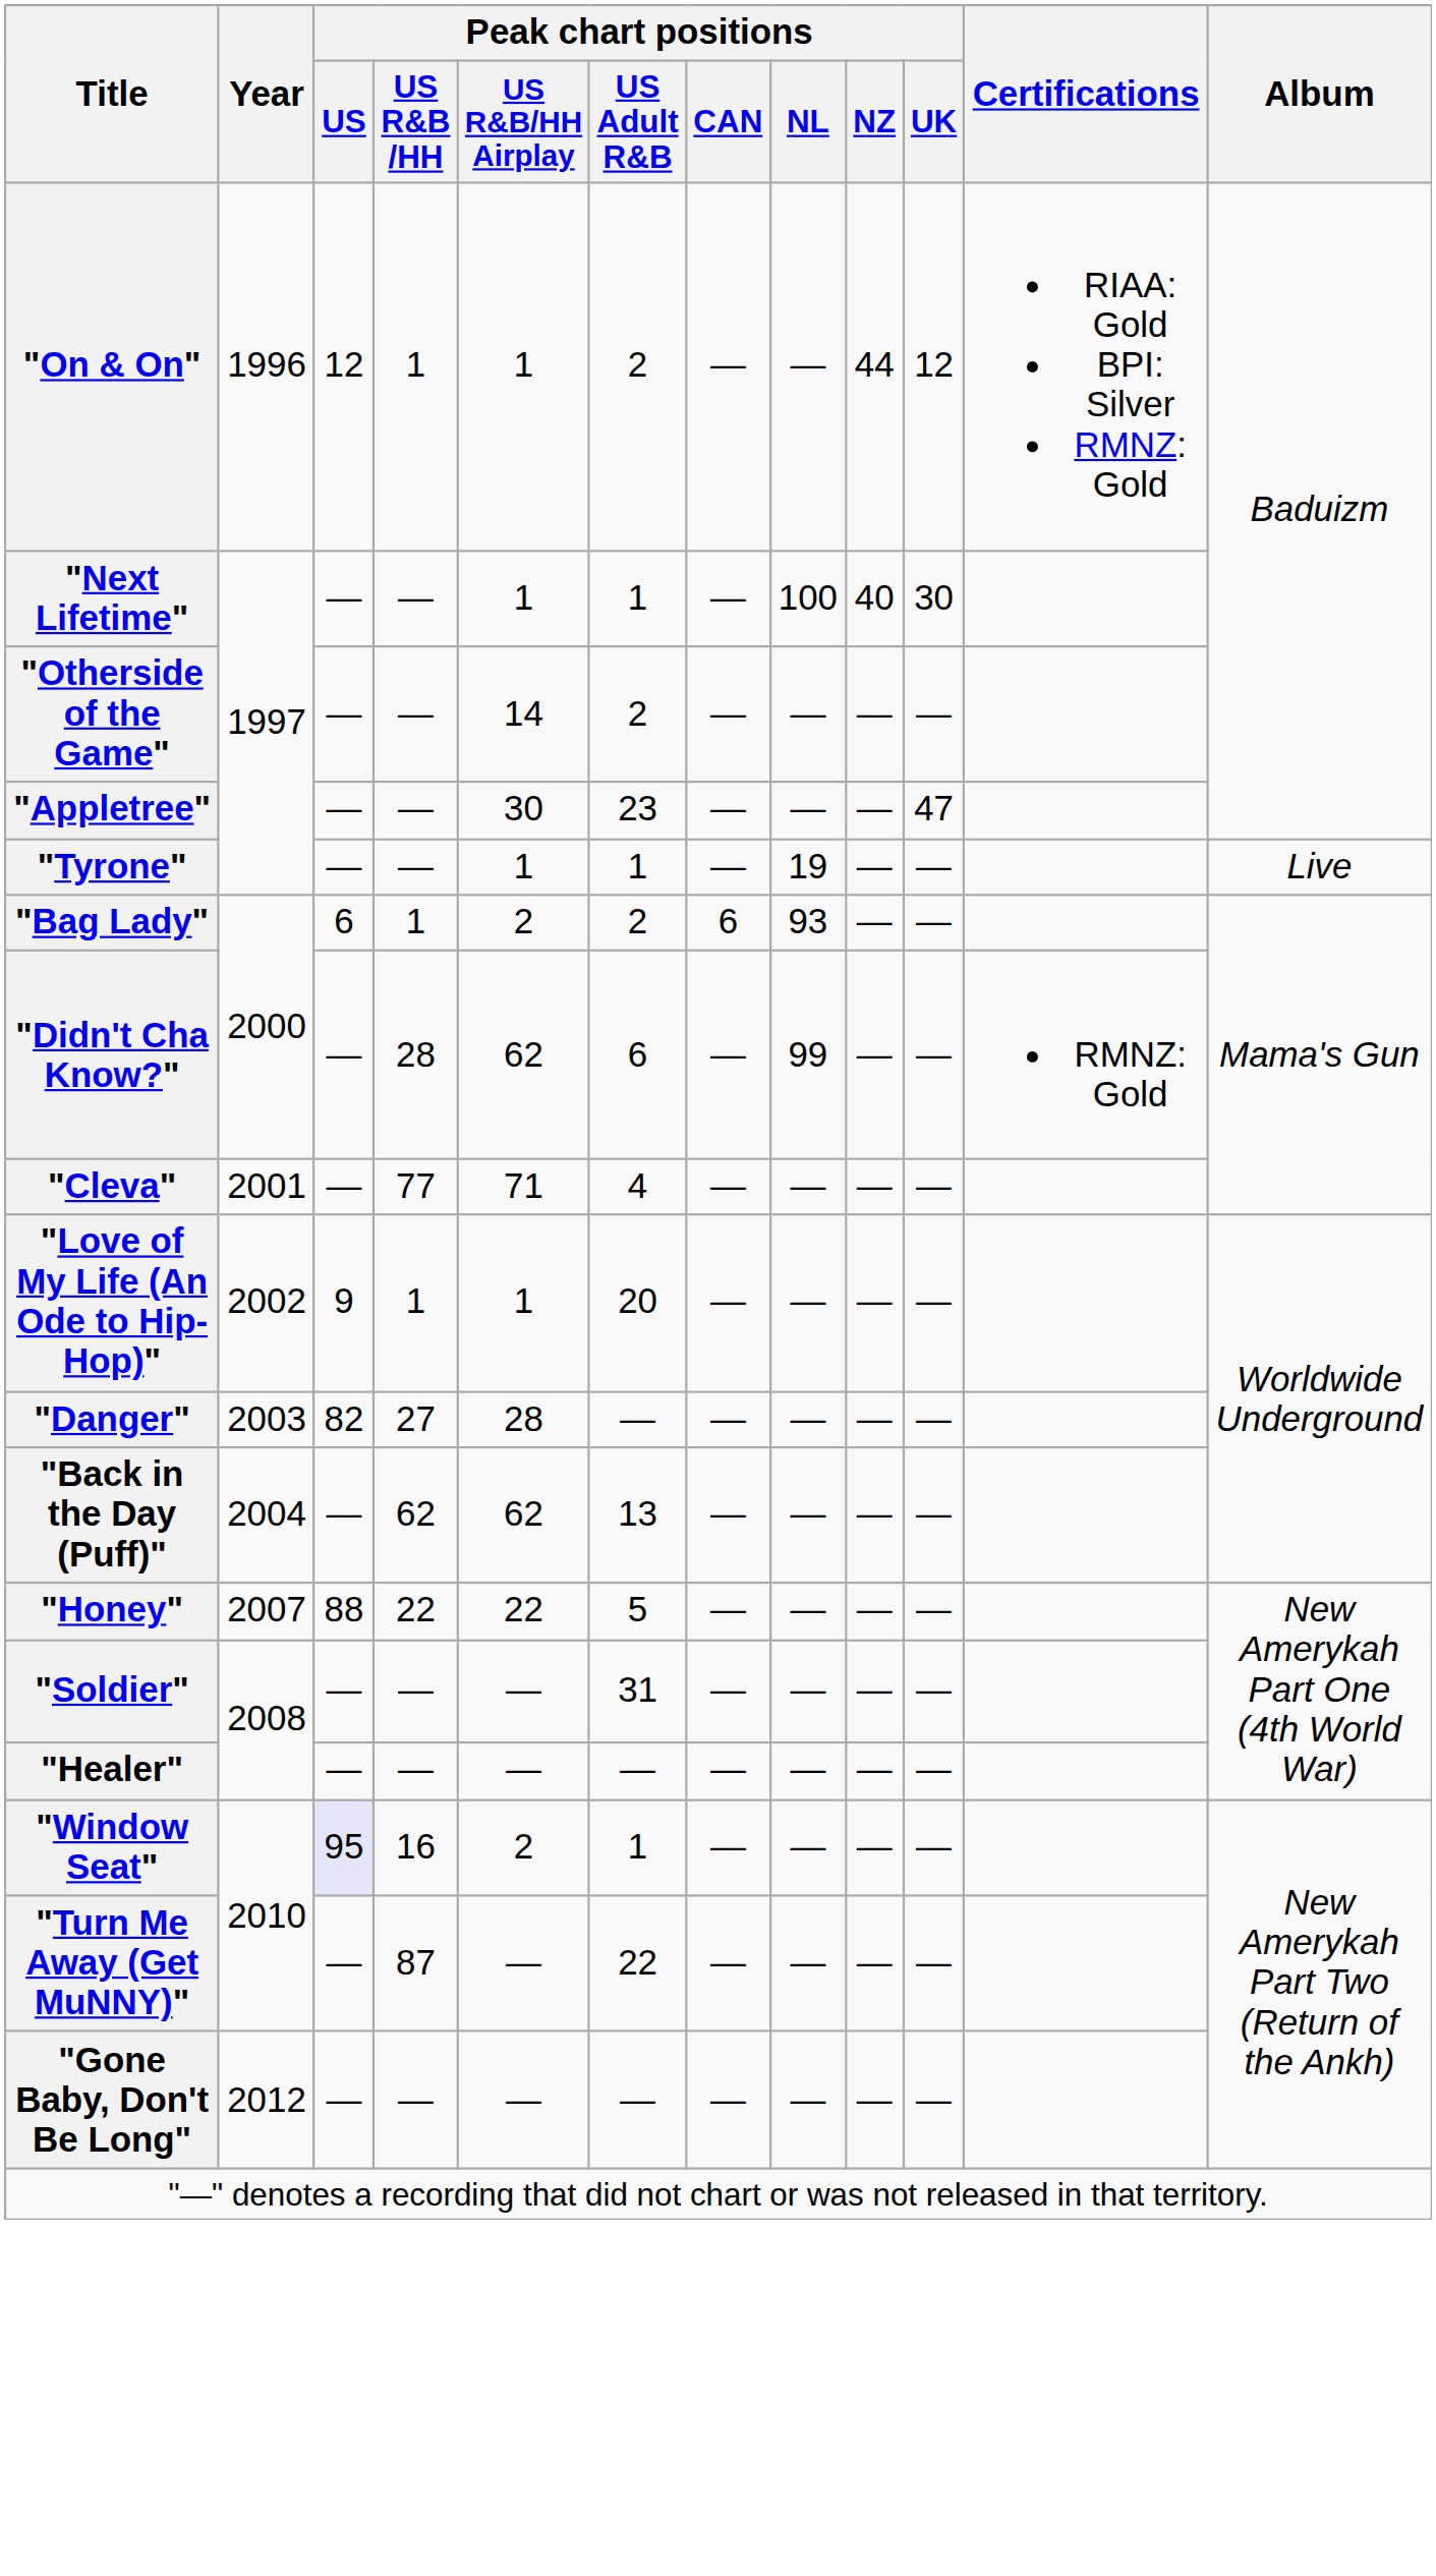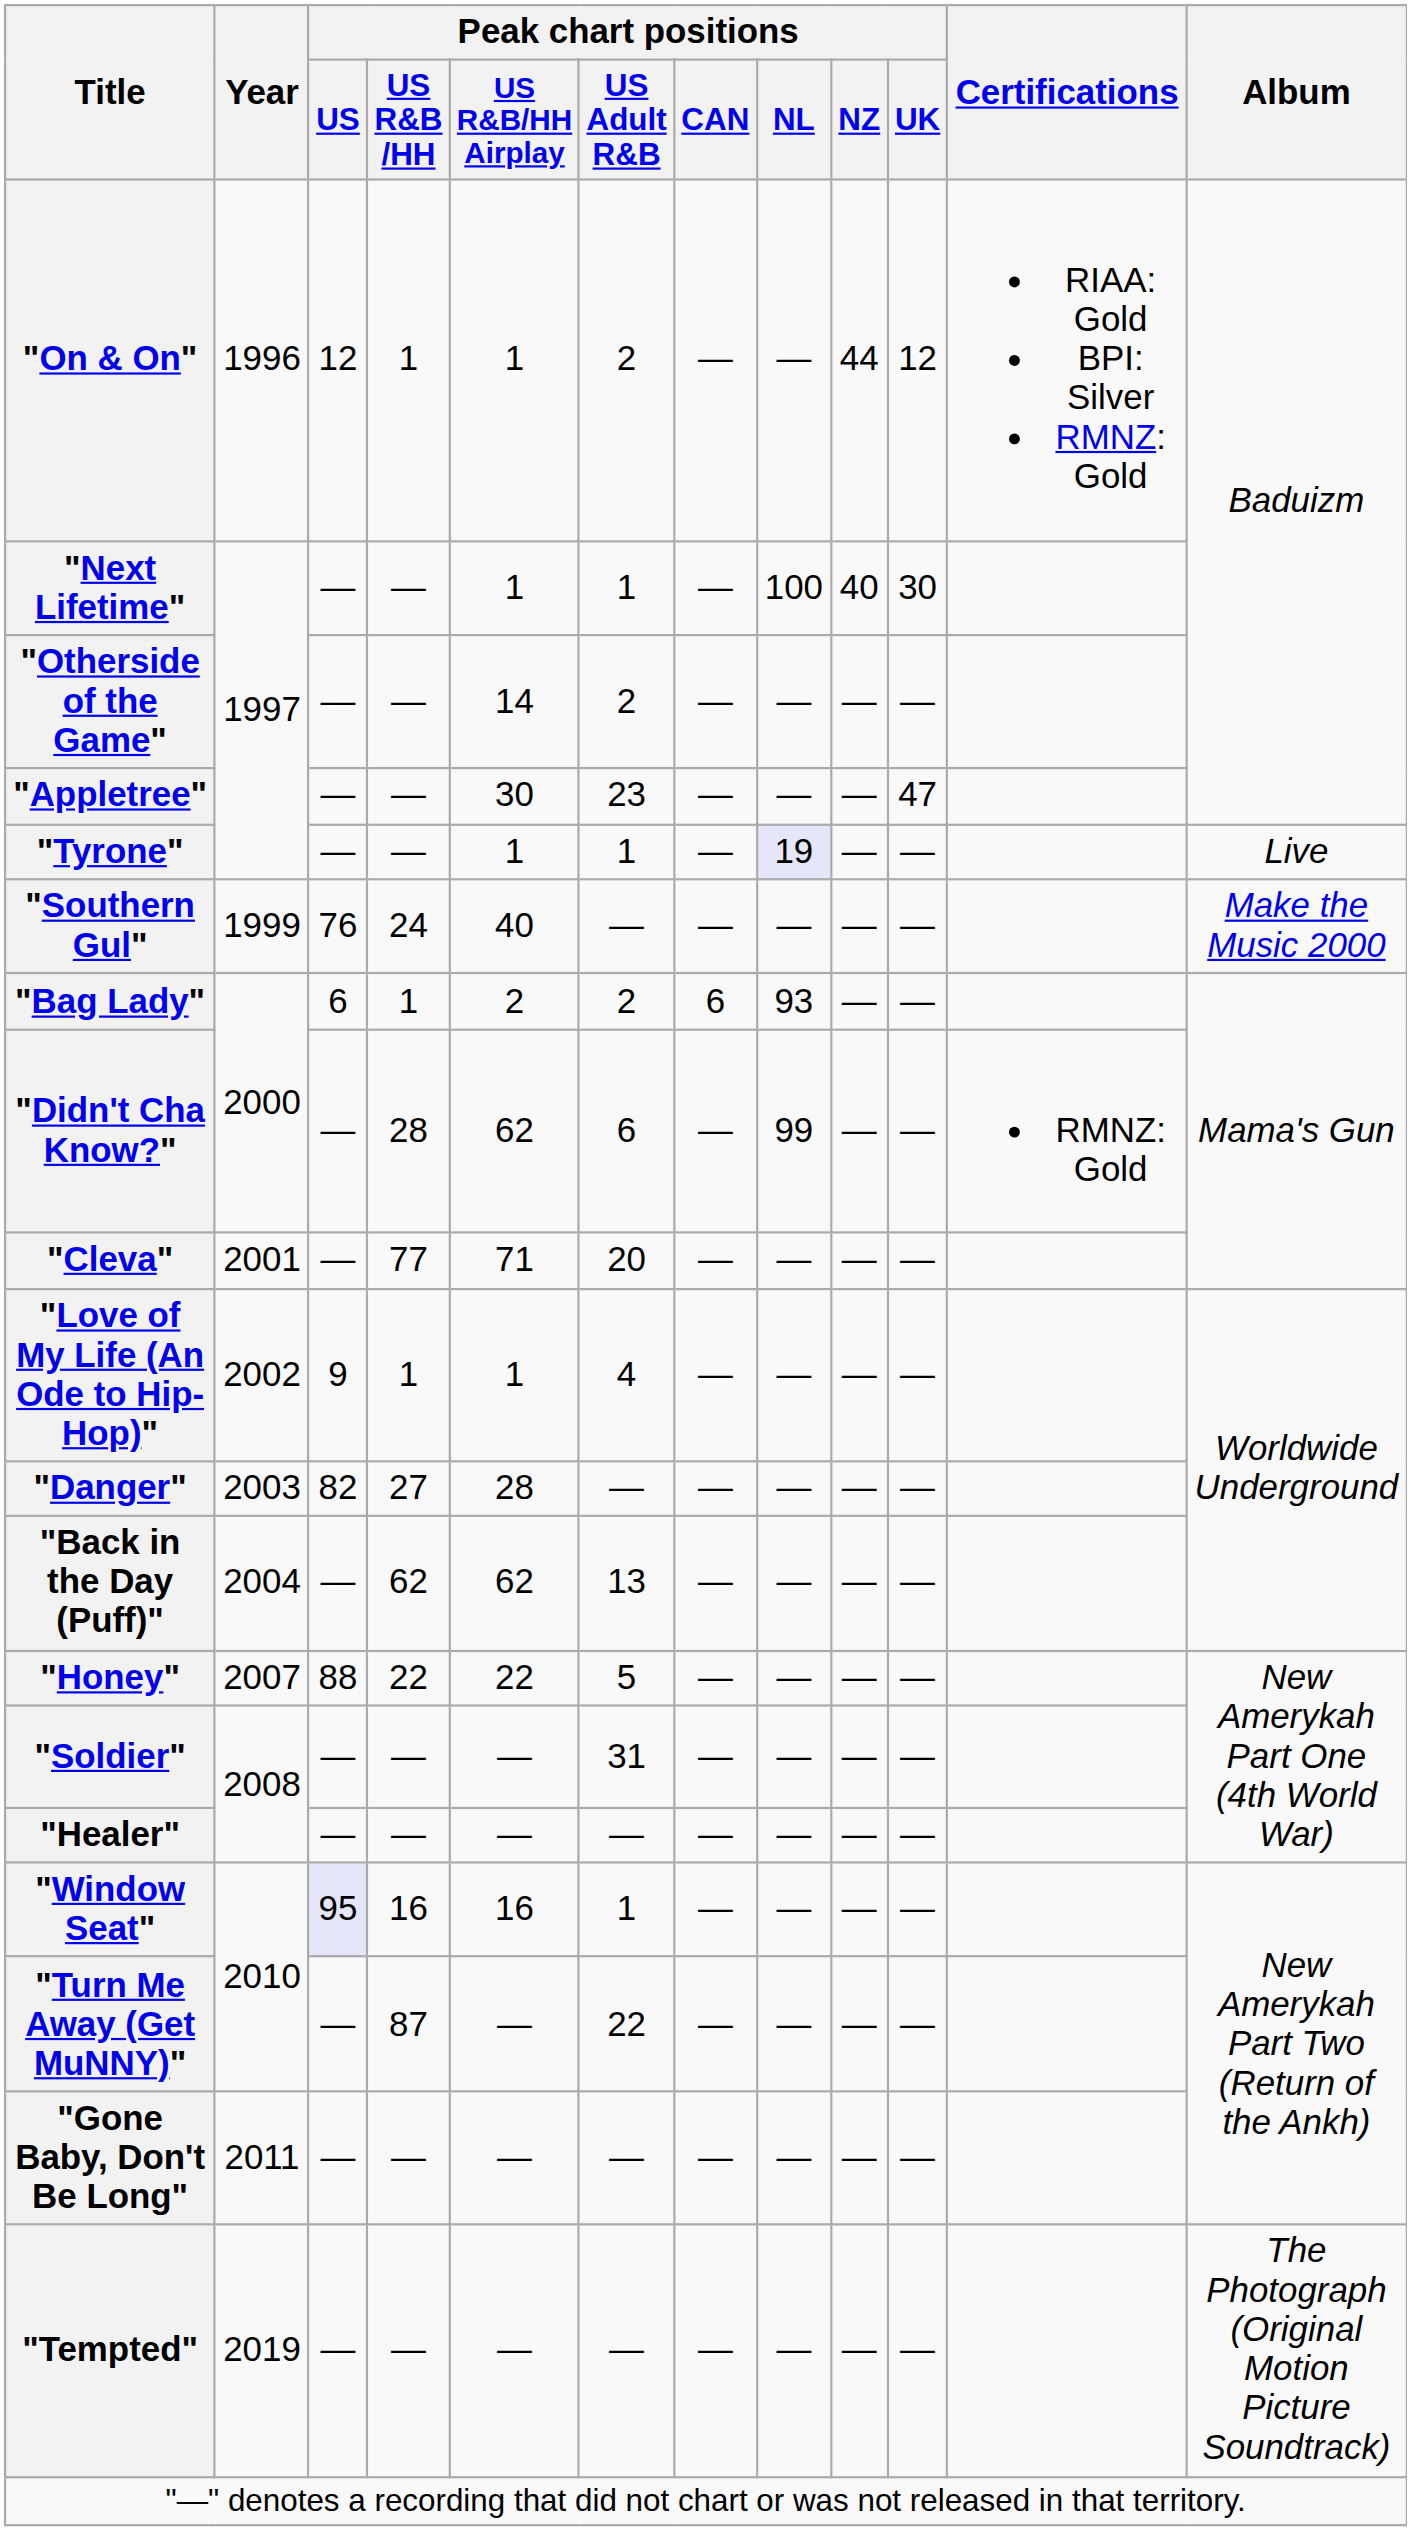"Tyrone" | Peak chart positions / NL: no background -> lavender background
+ row: "Southern Gul" | 1999 | 76 | 24 | 40 | — | — | — | — | — | Make the Music 2000
"Cleva" | Peak chart positions / US Adult R&B: 4 -> 20
"Love of My Life (An Ode to Hip-Hop)" | Peak chart positions / US Adult R&B: 20 -> 4
"Window Seat" | Peak chart positions / US R&B/HH Airplay: 2 -> 16
"Gone Baby, Don't Be Long" | Year: 2012 -> 2011
+ row: "Tempted" | 2019 | — | — | — | — | — | — | — | — | The Photograph (Original Motion Picture Soundtrack)
